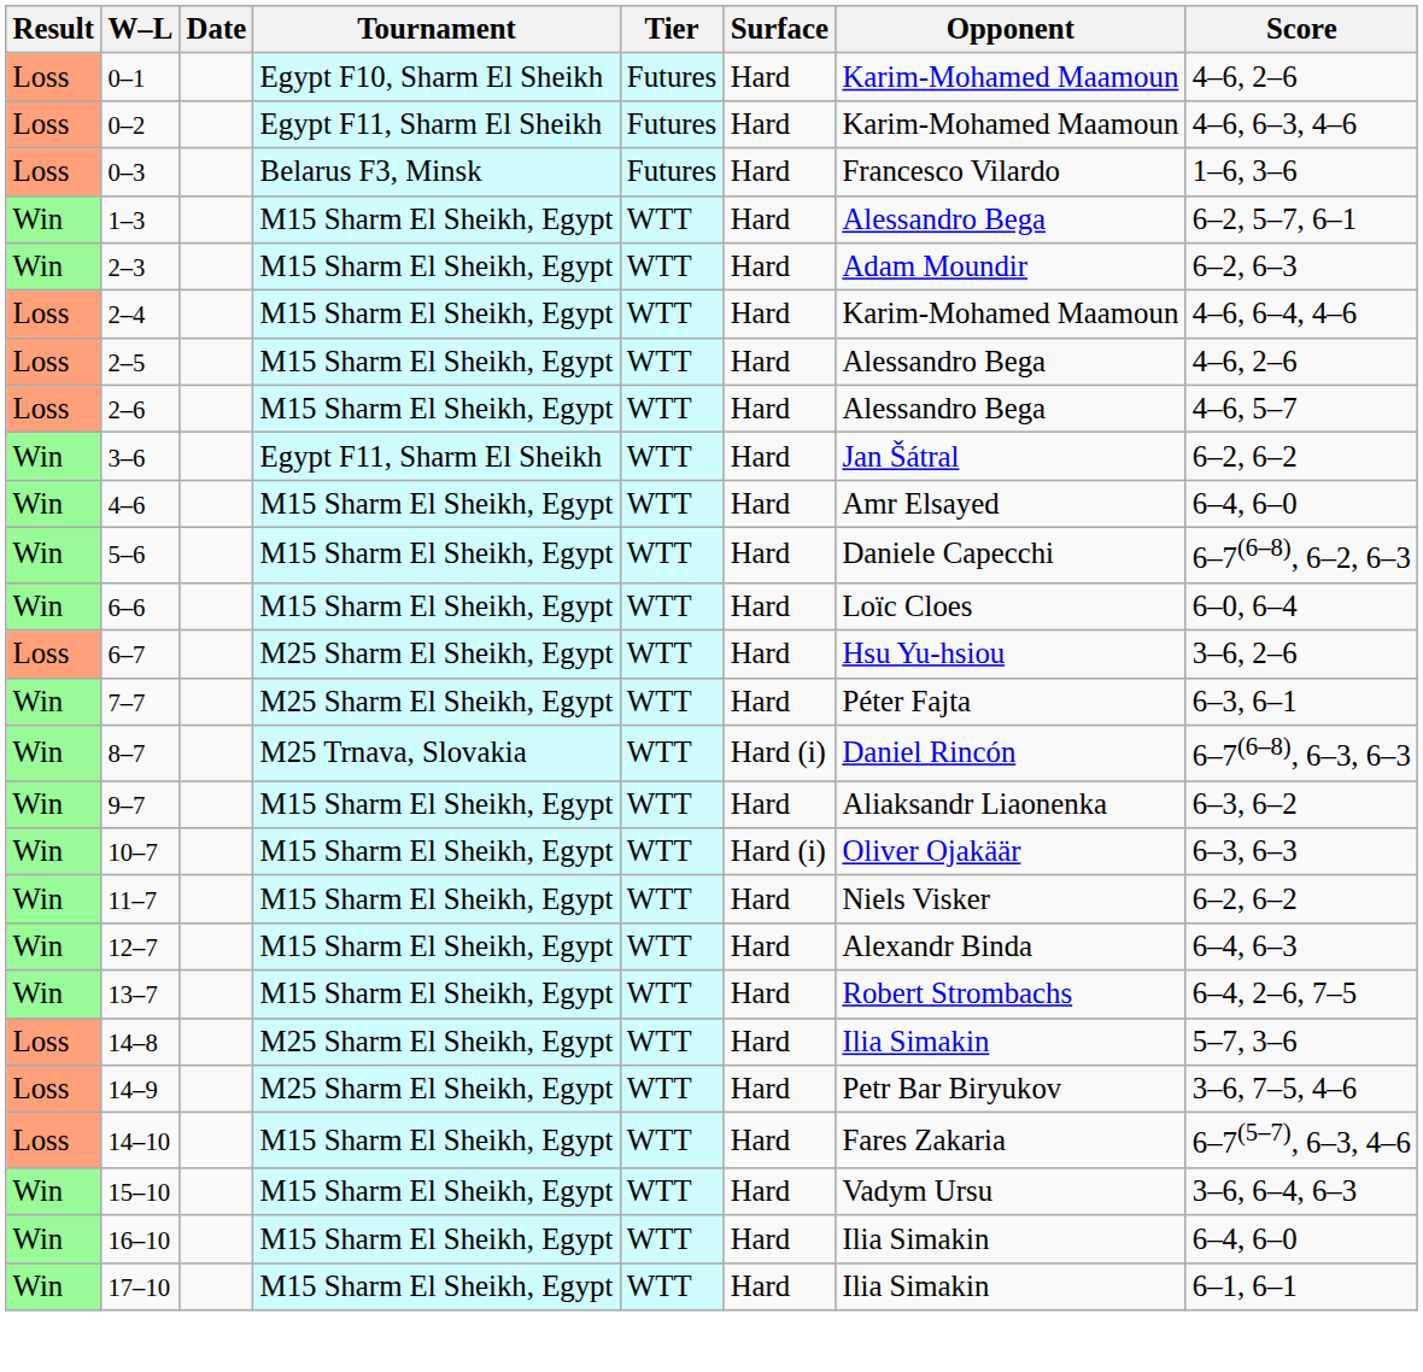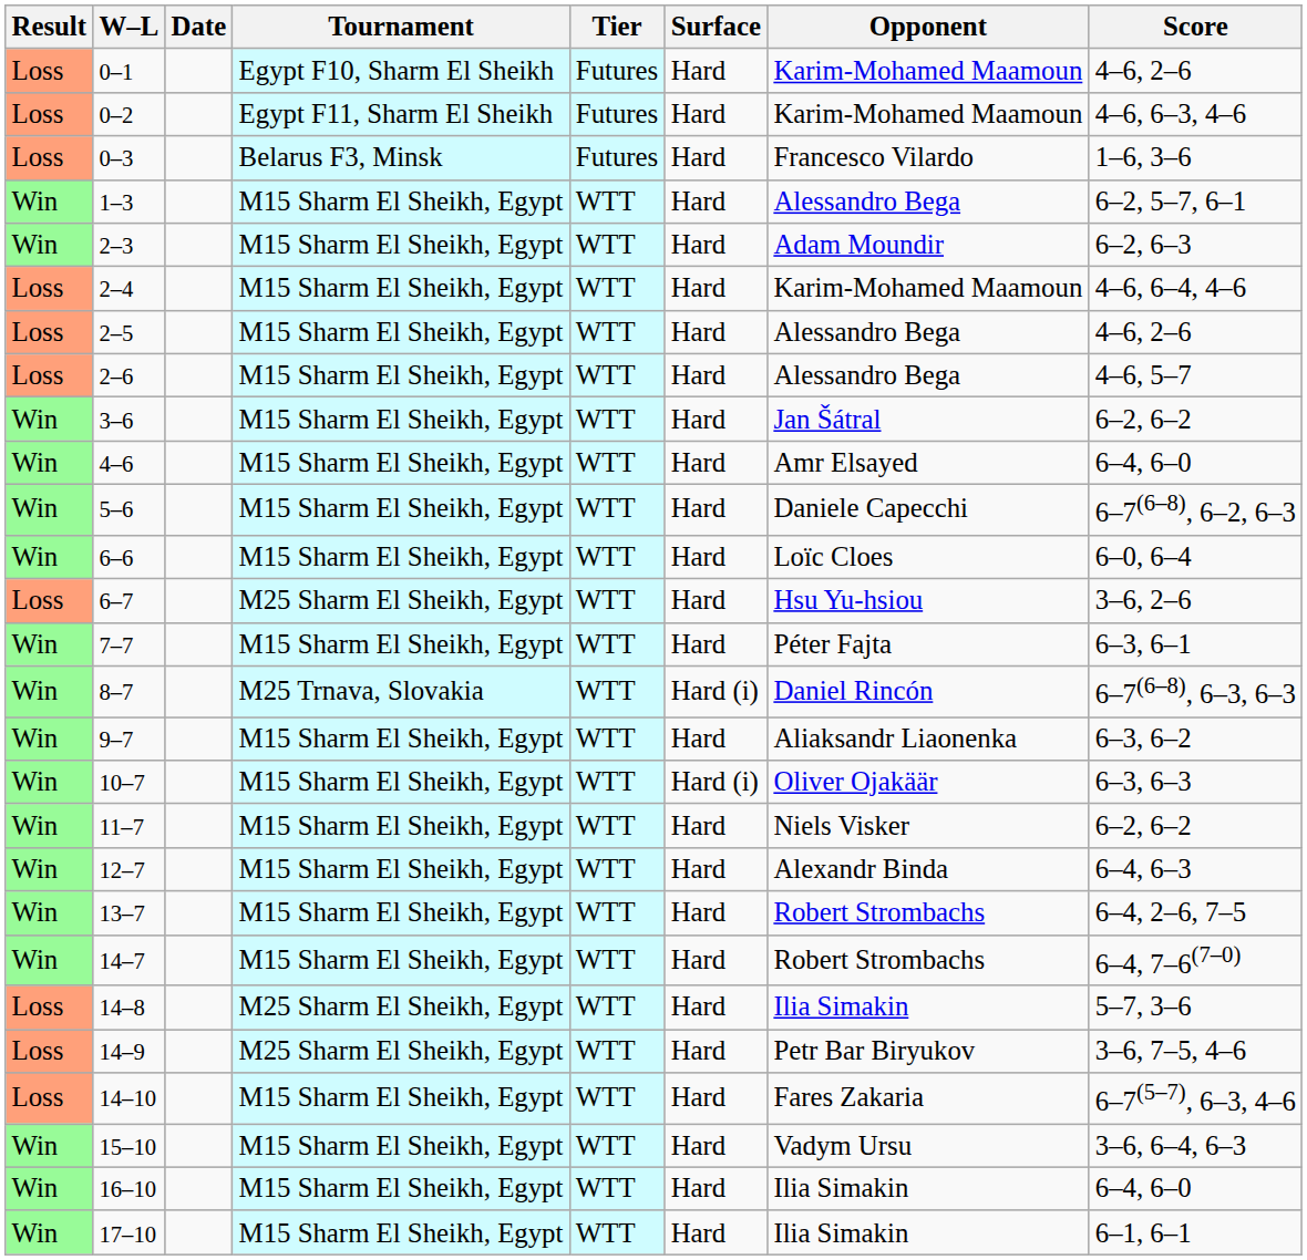3–6 | Tournament: Egypt F11, Sharm El Sheikh -> M15 Sharm El Sheikh, Egypt
7–7 | Tournament: M25 Sharm El Sheikh, Egypt -> M15 Sharm El Sheikh, Egypt
+ row: Win | 14–7 | M15 Sharm El Sheikh, Egypt | WTT | Hard | Robert Strombachs | 6–4, 7–6(7–0)
